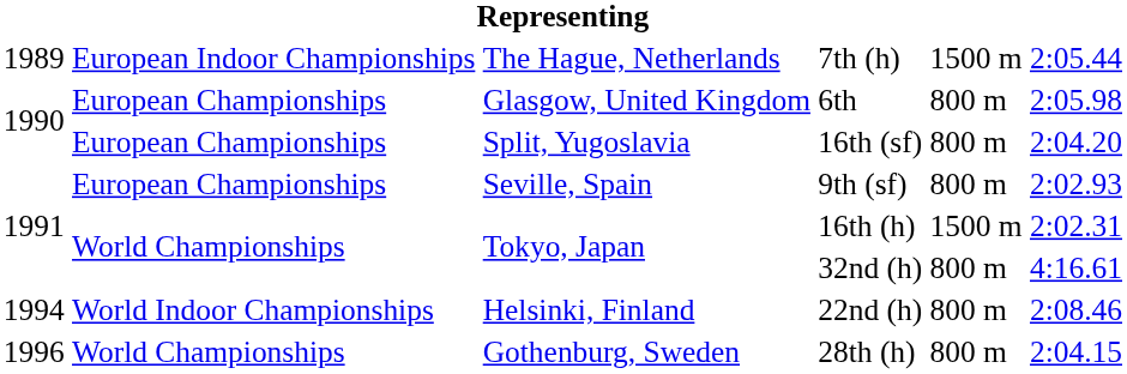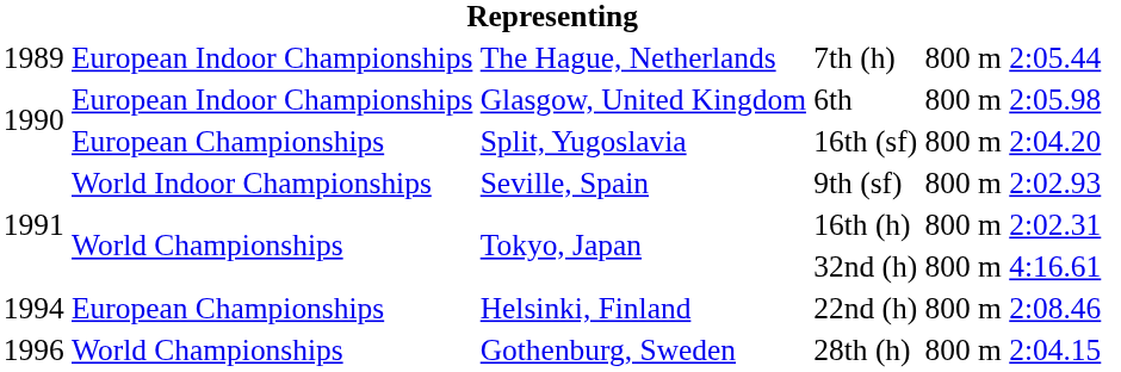7th (h) | column 5: 1500 m -> 800 m
6th | column 2: European Championships -> European Indoor Championships
9th (sf) | column 2: European Championships -> World Indoor Championships
16th (h) | column 5: 1500 m -> 800 m
22nd (h) | column 2: World Indoor Championships -> European Championships
